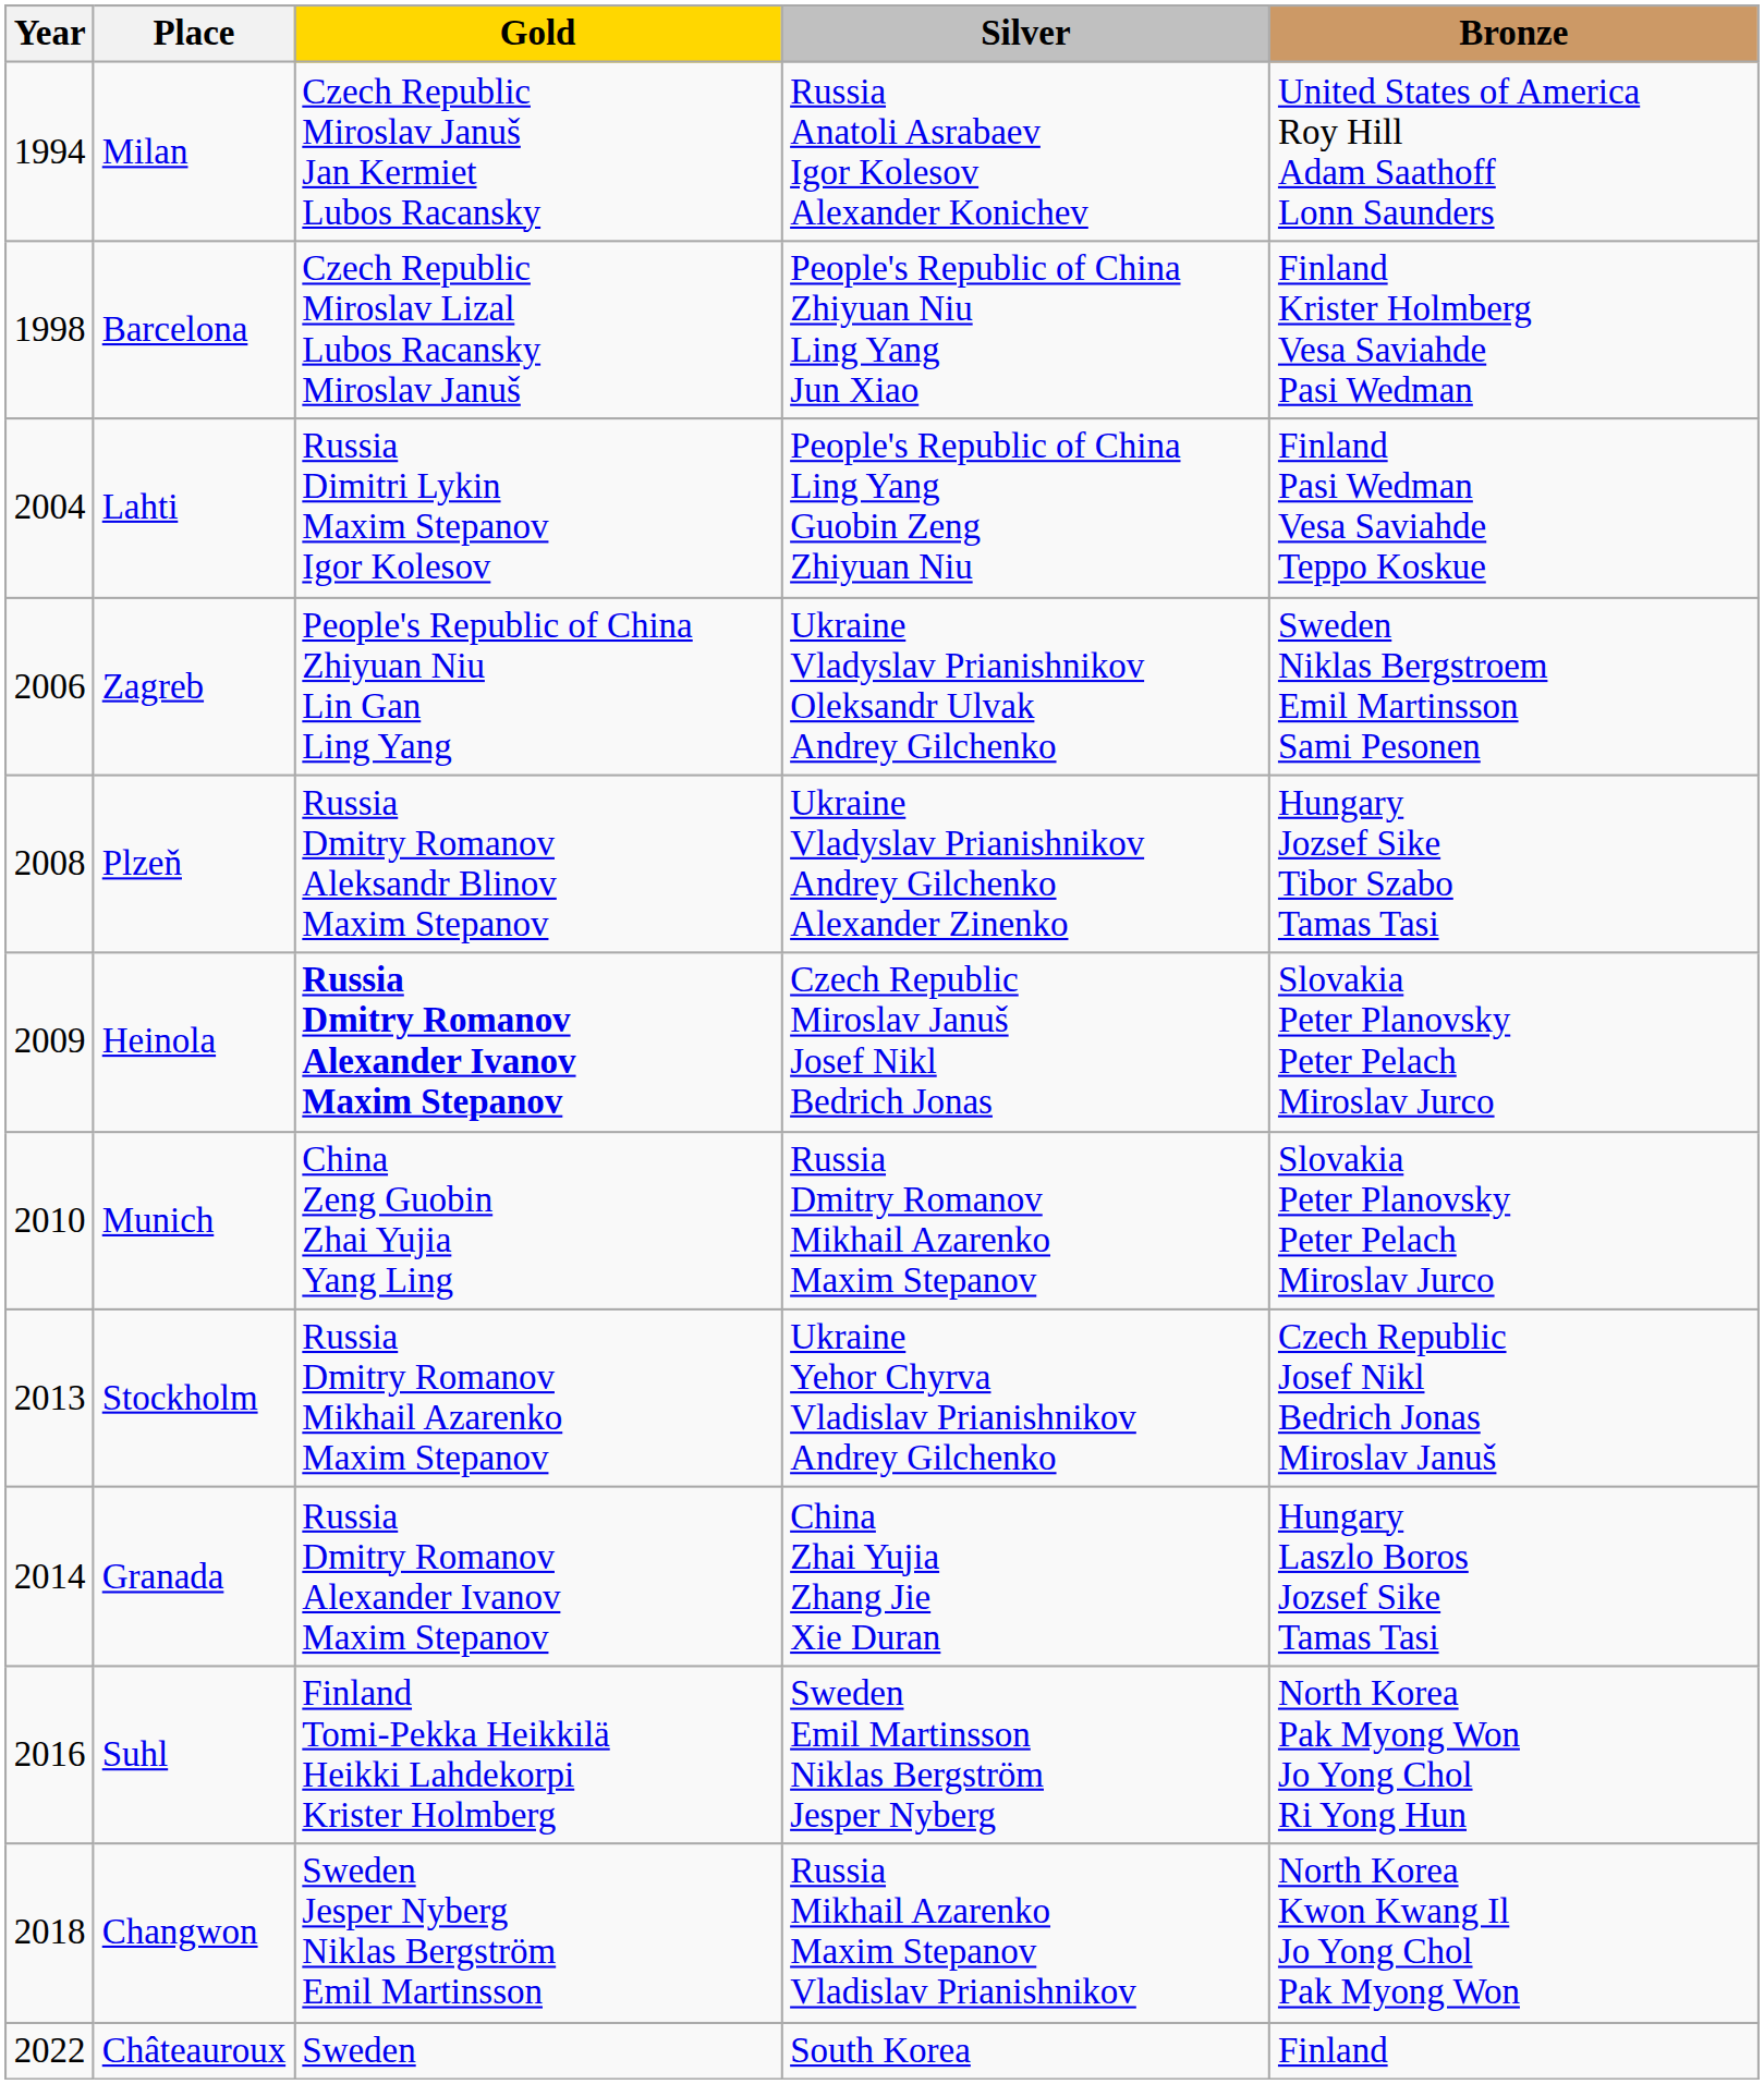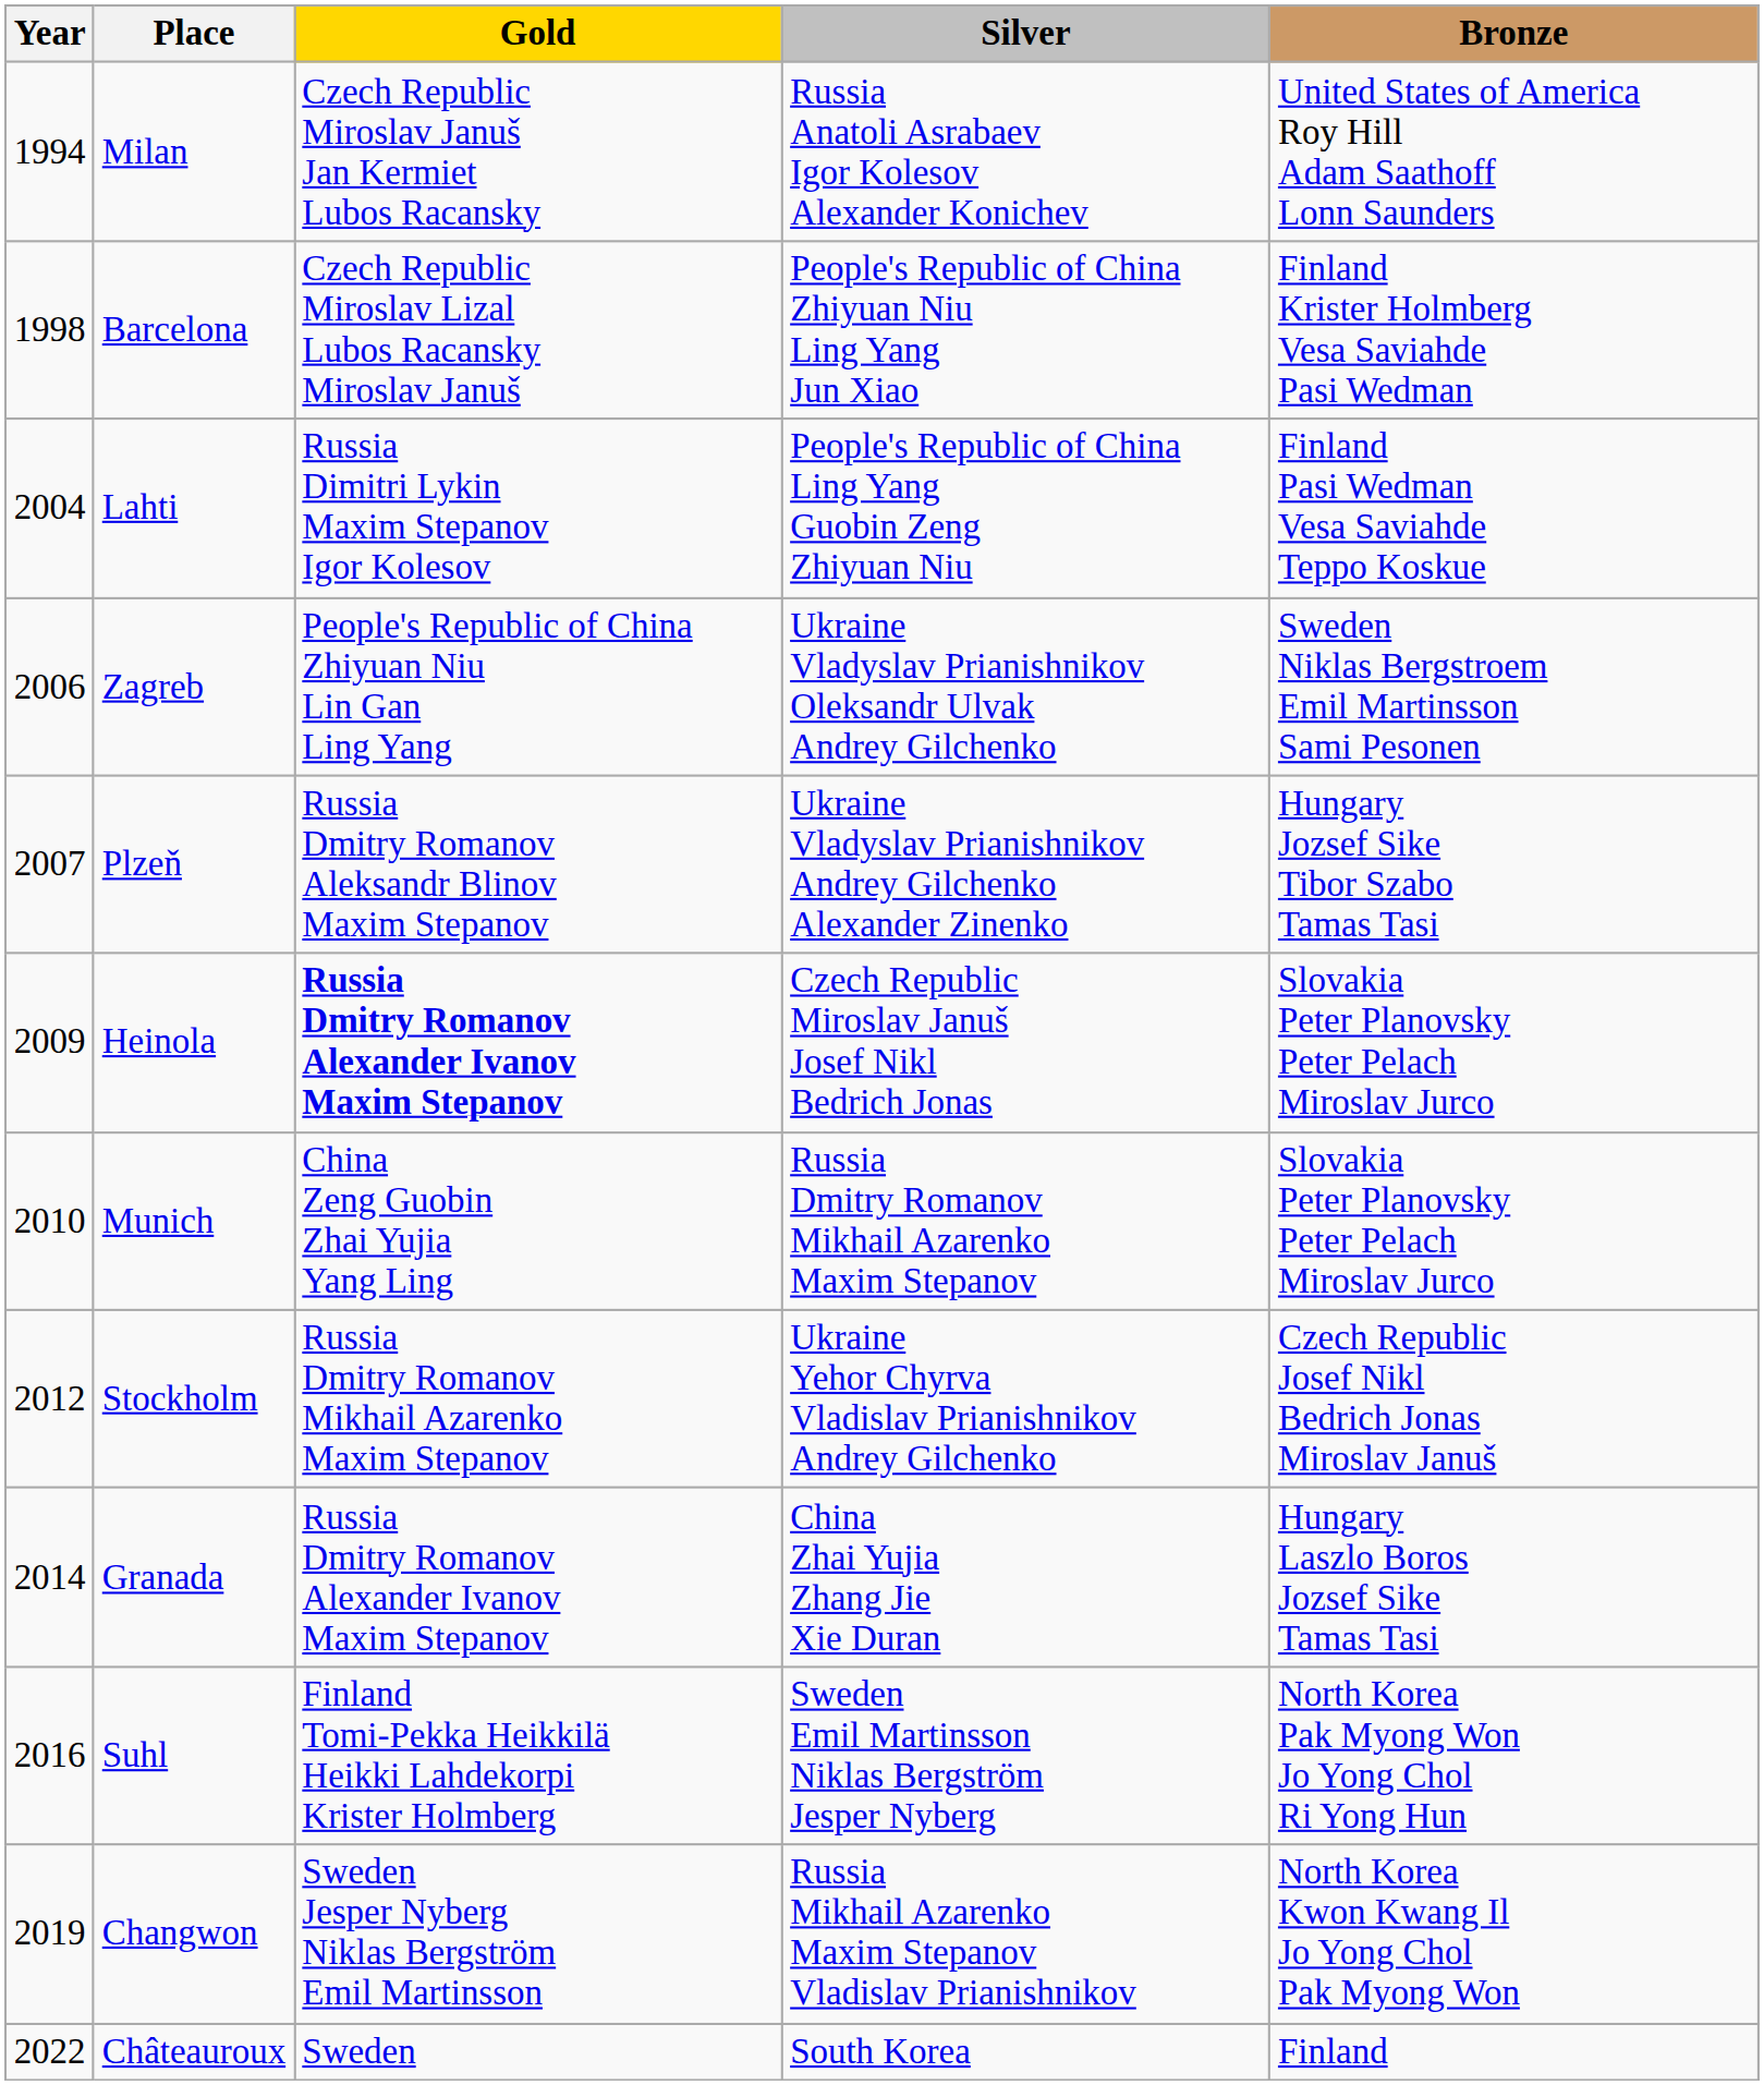Plzeň | Year: 2008 -> 2007
Stockholm | Year: 2013 -> 2012
Changwon | Year: 2018 -> 2019
